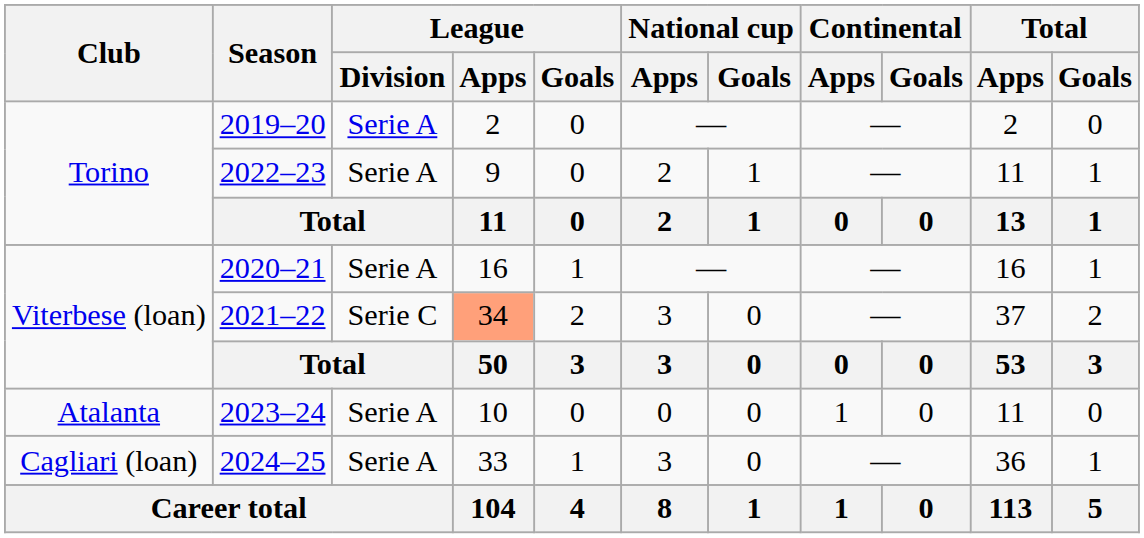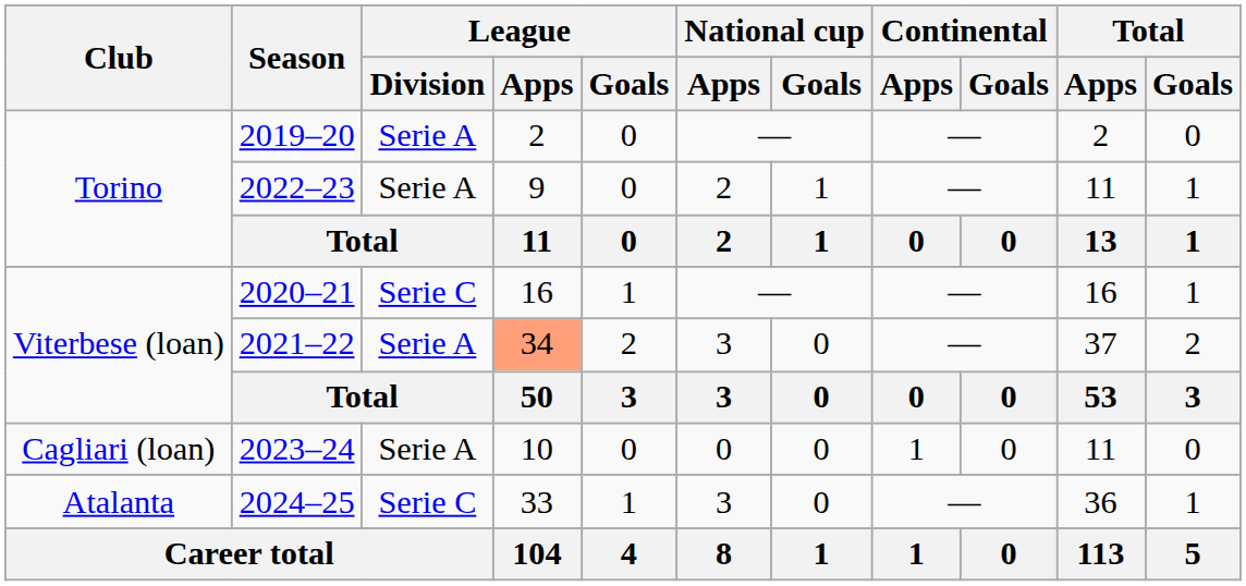2020–21 | League / Division: Serie A -> Serie C
2021–22 | League / Division: Serie C -> Serie A
2023–24 | Club: Atalanta -> Cagliari (loan)
2024–25 | Club: Cagliari (loan) -> Atalanta
2024–25 | League / Division: Serie A -> Serie C
